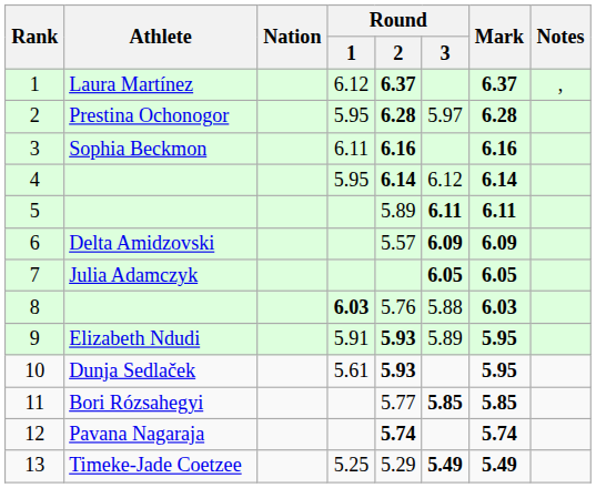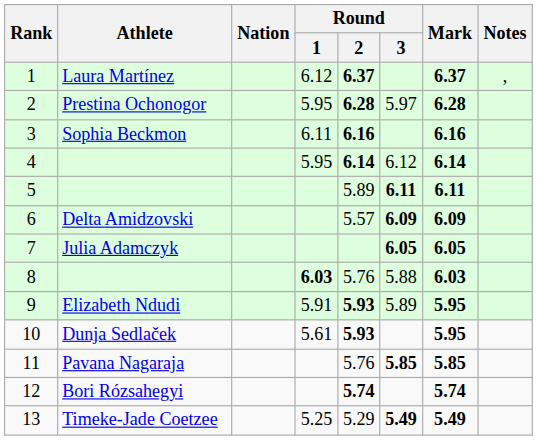11 | Athlete: Bori Rózsahegyi -> Pavana Nagaraja
11 | Round / 2: 5.77 -> 5.76
12 | Athlete: Pavana Nagaraja -> Bori Rózsahegyi
